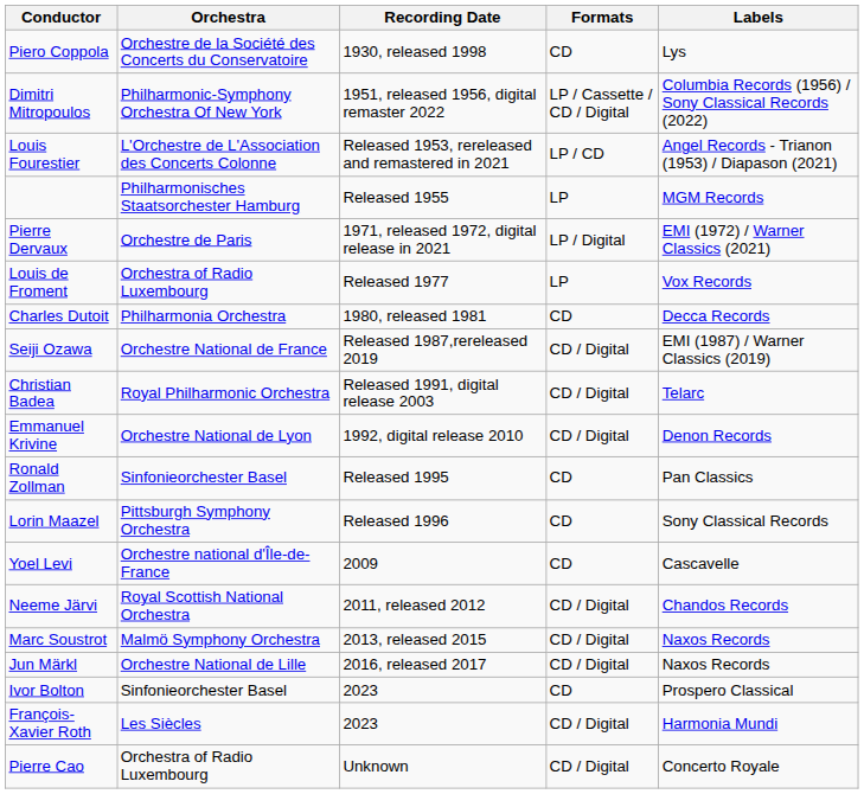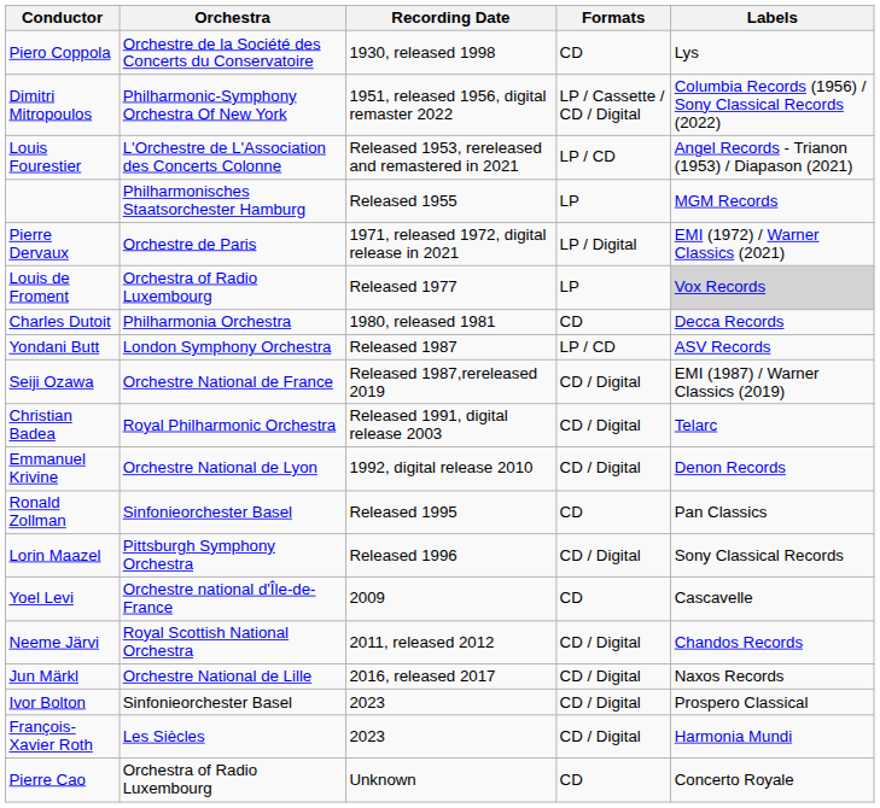Louis de Froment | Labels: no background -> lightgrey background
+ row: Yondani Butt | London Symphony Orchestra | Released 1987 | LP / CD | ASV Records
Lorin Maazel | Formats: CD -> CD / Digital
- row: Marc Soustrot | Malmö Symphony Orchestra | 2013, released 2015 | CD / Digital | Naxos Records
Ivor Bolton | Formats: CD -> CD / Digital
Pierre Cao | Formats: CD / Digital -> CD
